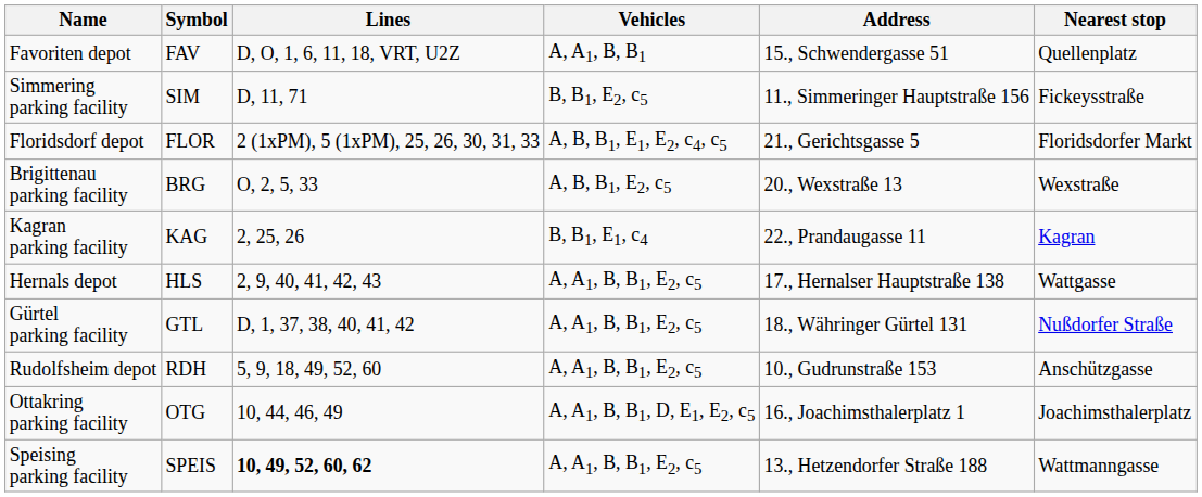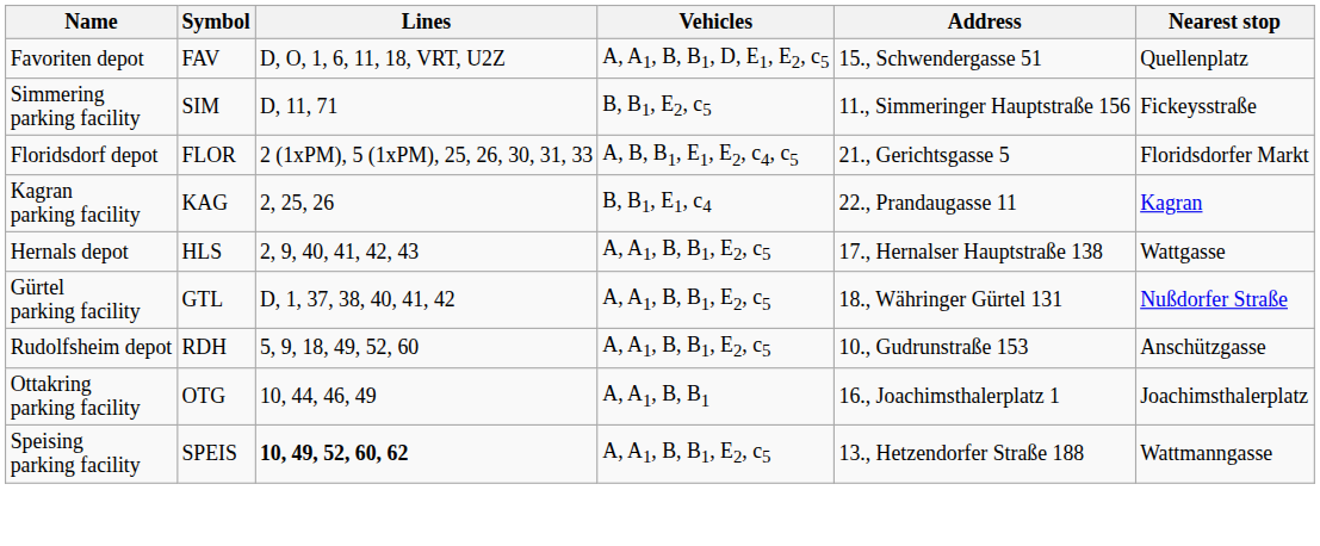Favoriten depot | Vehicles: A, A1, B, B1 -> A, A1, B, B1, D, E1, E2, c5
- row: Brigittenau parking facility | BRG | O, 2, 5, 33 | A, B, B1, E2, c5 | 20., Wexstraße 13 | Wexstraße
Ottakring parking facility | Vehicles: A, A1, B, B1, D, E1, E2, c5 -> A, A1, B, B1
